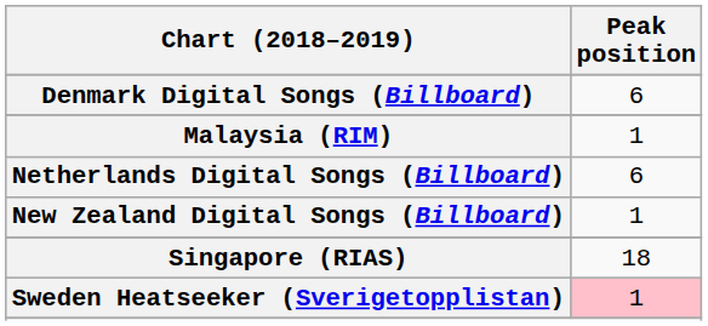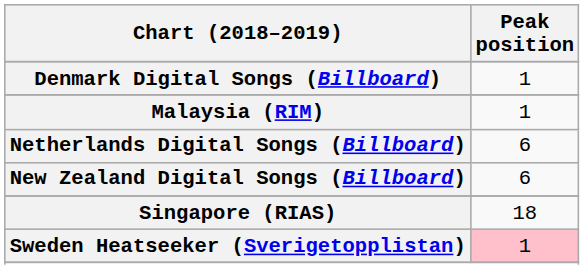Denmark Digital Songs (Billboard) | Peak position: 6 -> 1
New Zealand Digital Songs (Billboard) | Peak position: 1 -> 6
